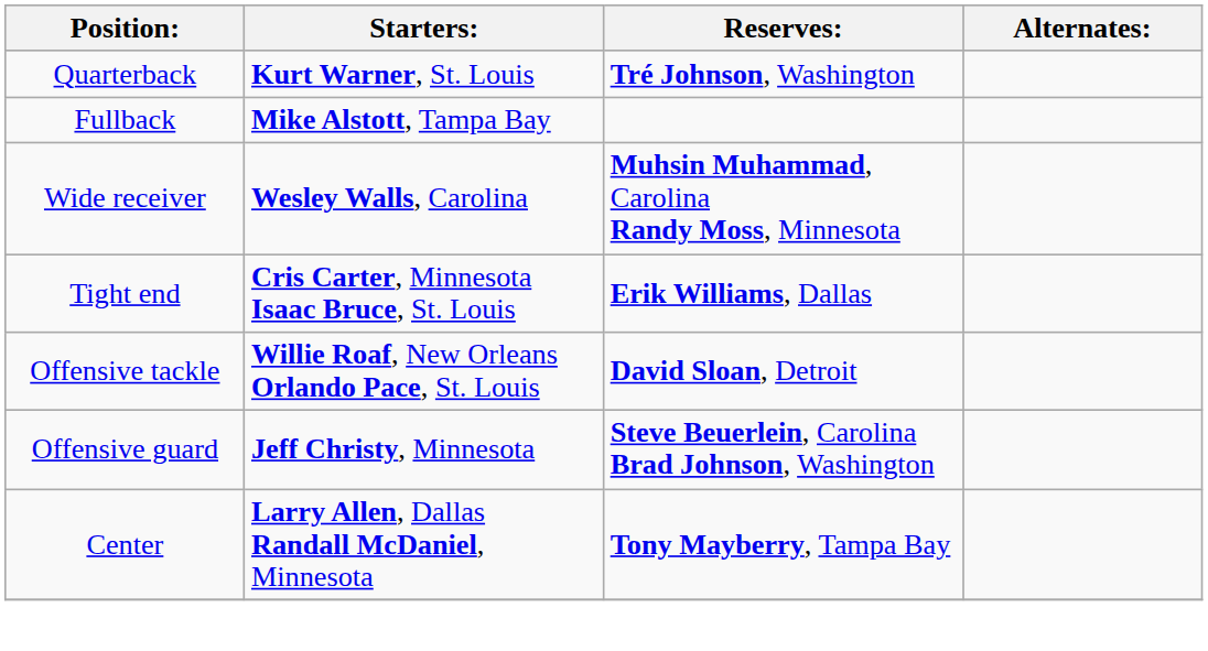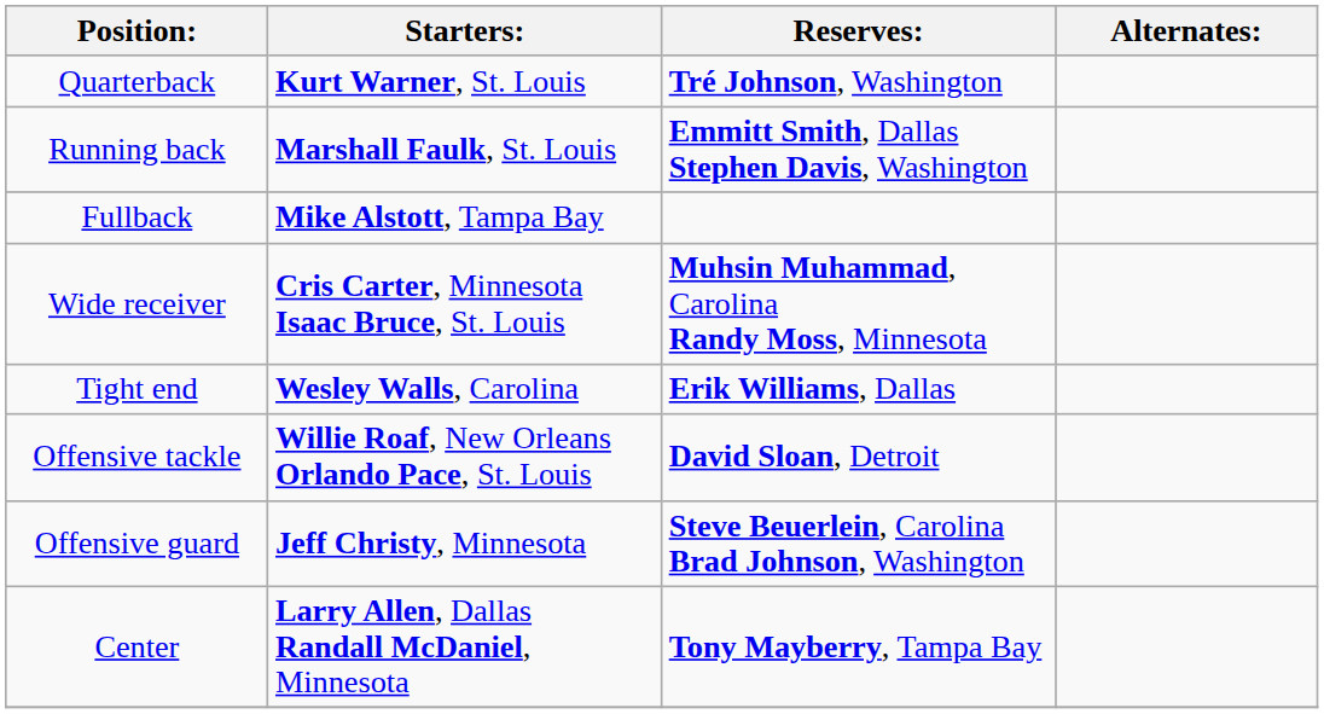+ row: Running back | Marshall Faulk, St. Louis | Emmitt Smith, Dallas Stephen Davis, Washington
Wide receiver | Starters:: Wesley Walls, Carolina -> Cris Carter, Minnesota Isaac Bruce, St. Louis
Tight end | Starters:: Cris Carter, Minnesota Isaac Bruce, St. Louis -> Wesley Walls, Carolina
